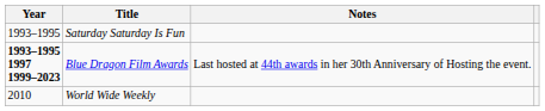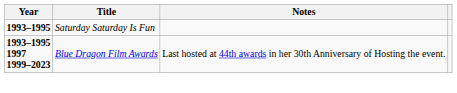Saturday Saturday Is Fun | Year: normal -> bold
- row: 2010 | World Wide Weekly
